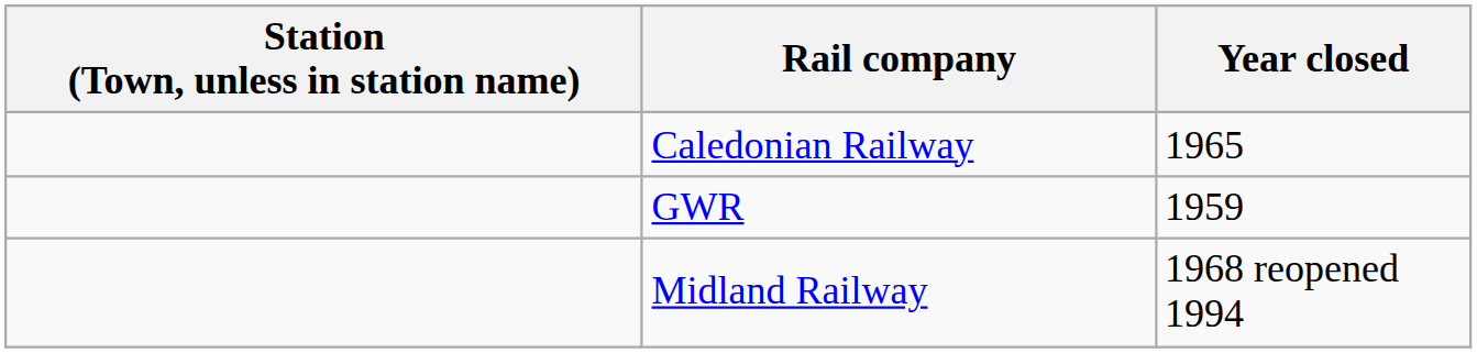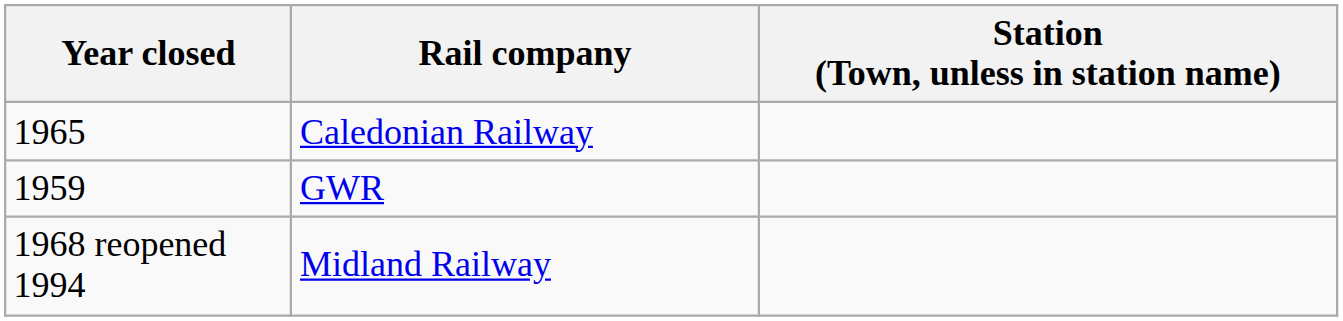columns swapped: Station (Town, unless in station name) <-> Year closed
